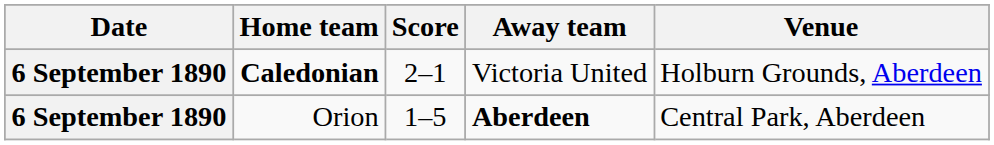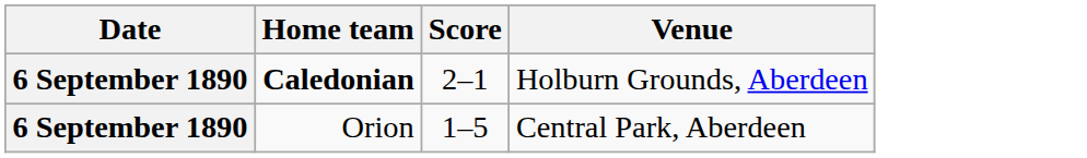- column: Away team | Victoria United | Aberdeen
